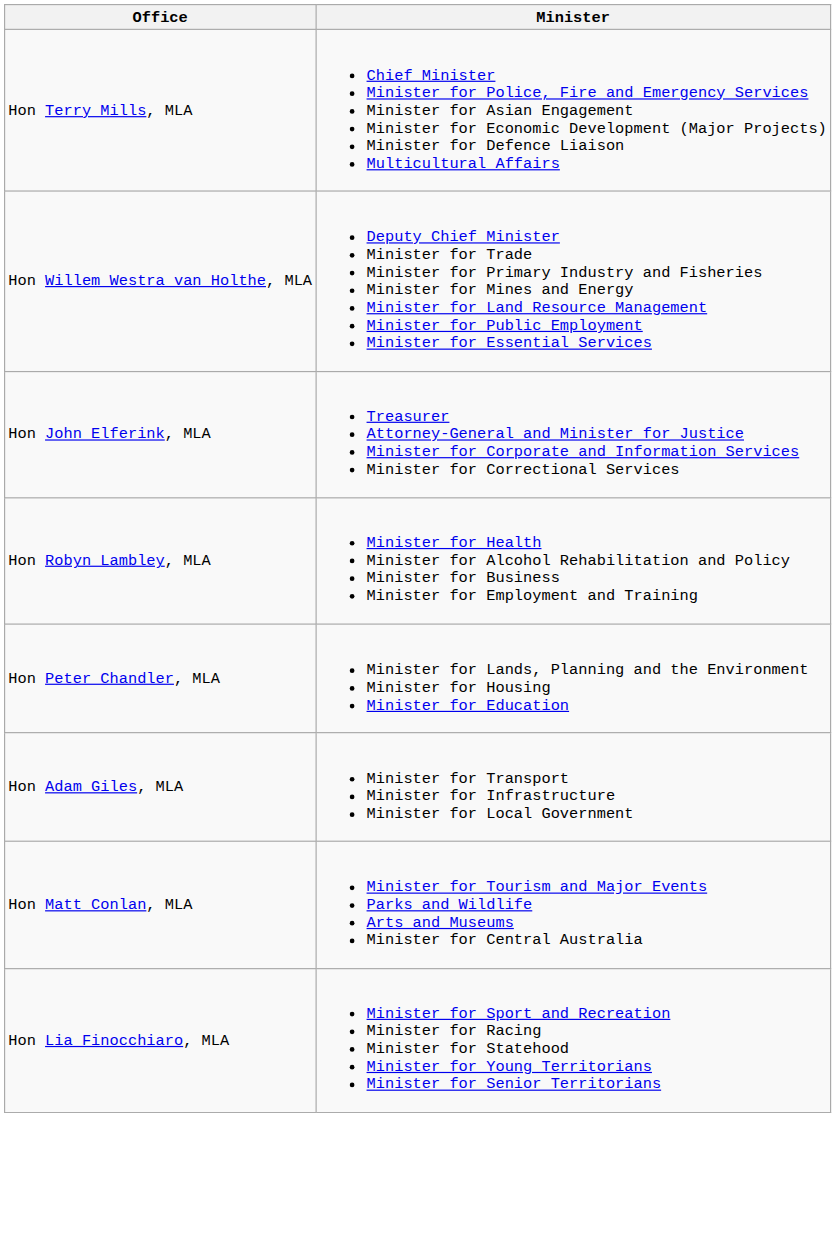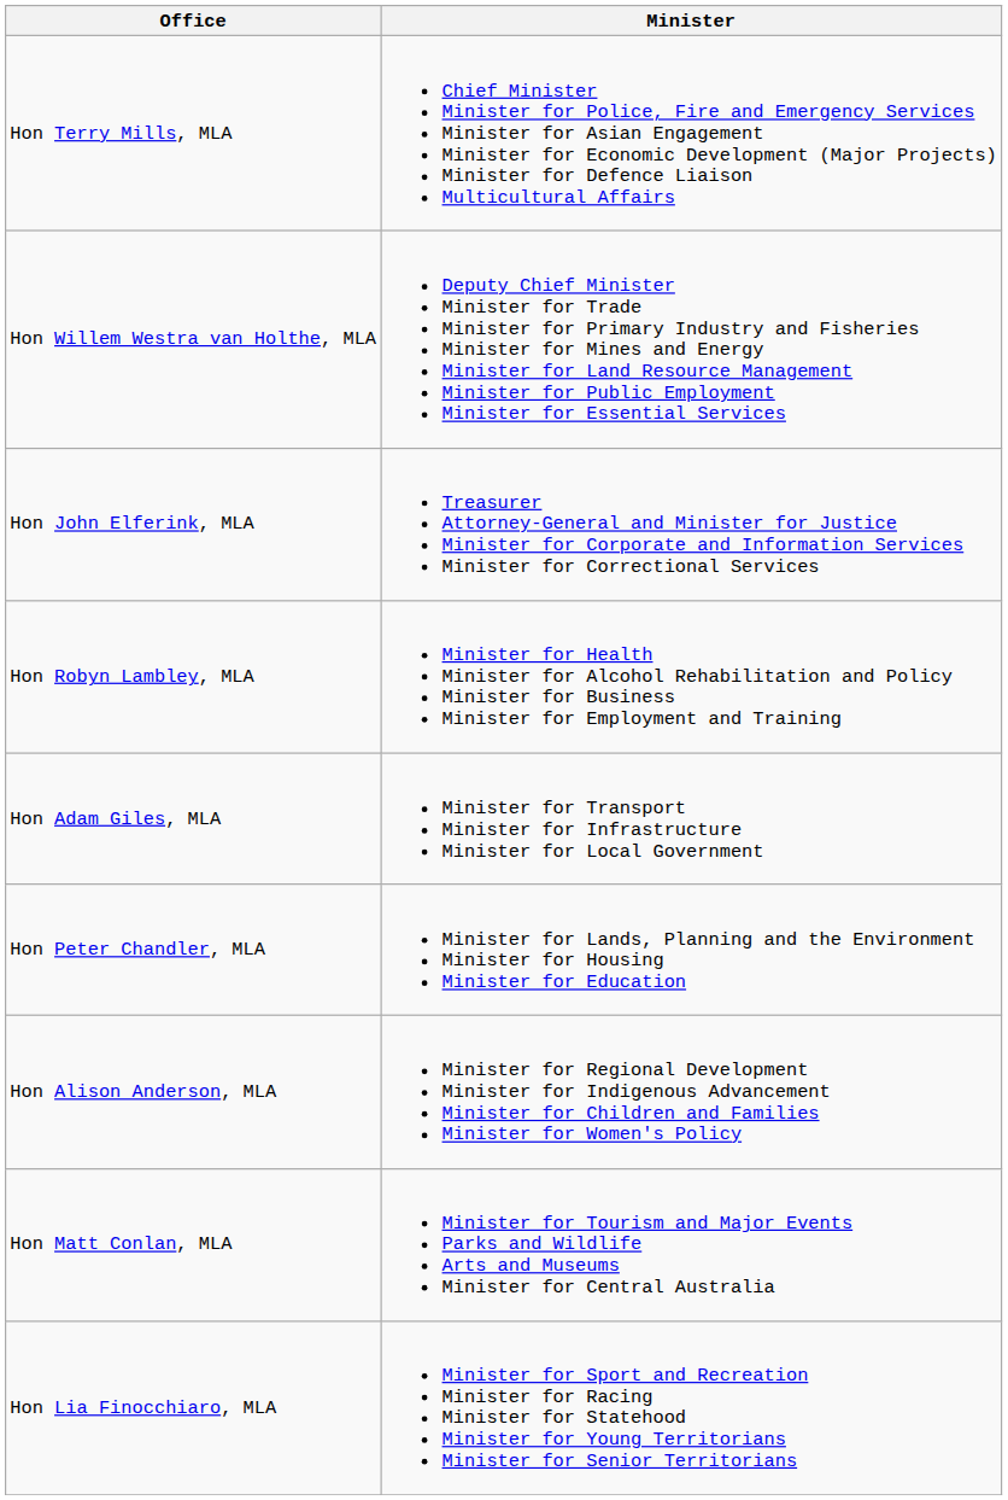rows swapped: Hon Peter Chandler, MLA <-> Hon Adam Giles, MLA
+ row: Hon Alison Anderson, MLA | Minister for Regional Development Minister for Indigenous Advancement Minister for Children and Families Minister for Women's Policy
